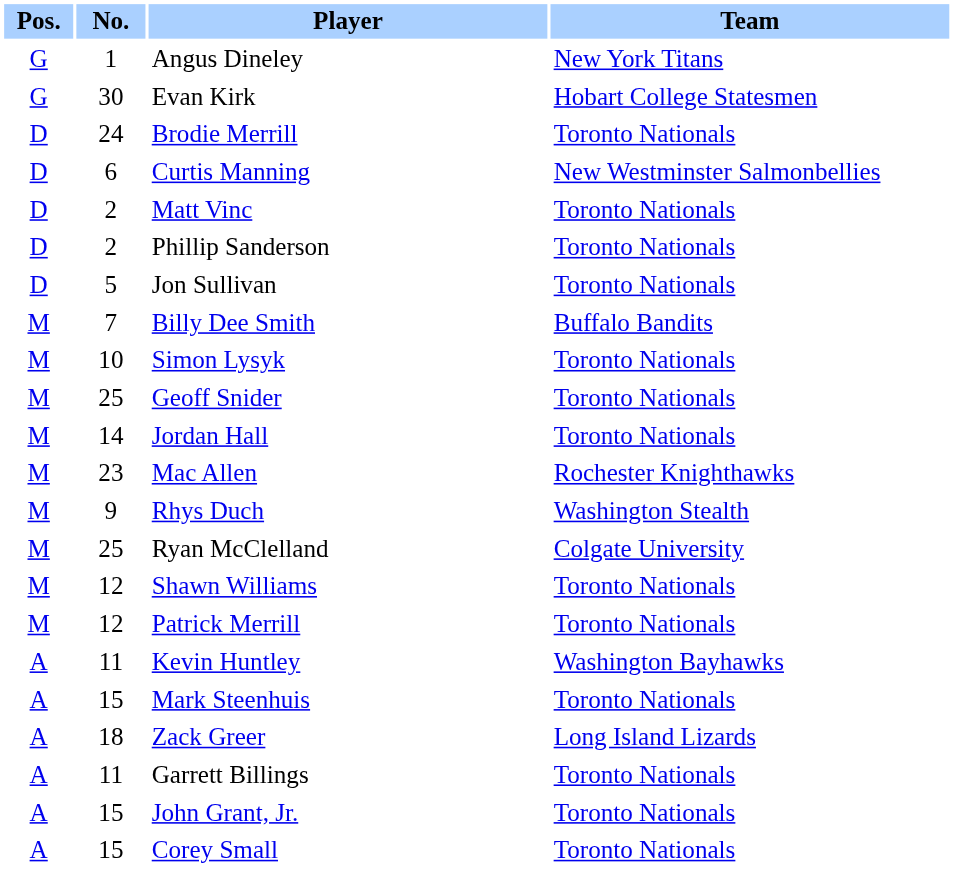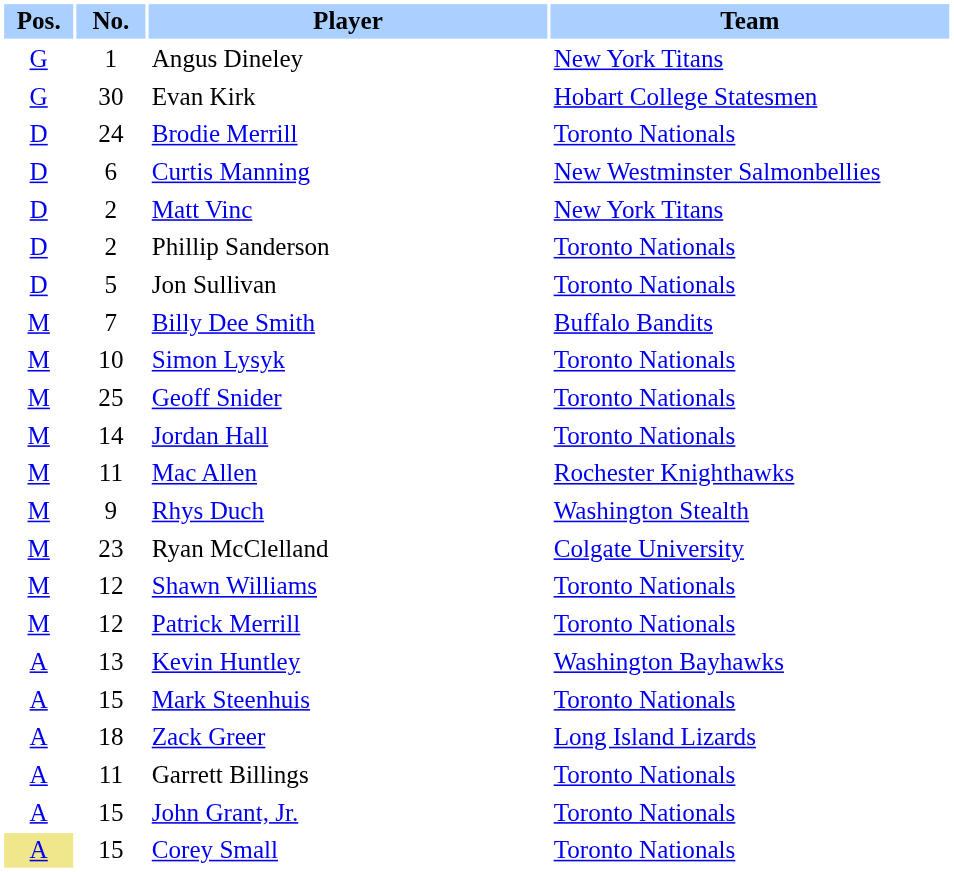Matt Vinc | Team: Toronto Nationals -> New York Titans
Mac Allen | No.: 23 -> 11
Ryan McClelland | No.: 25 -> 23
Kevin Huntley | No.: 11 -> 13
Corey Small | Pos.: no background -> khaki background
